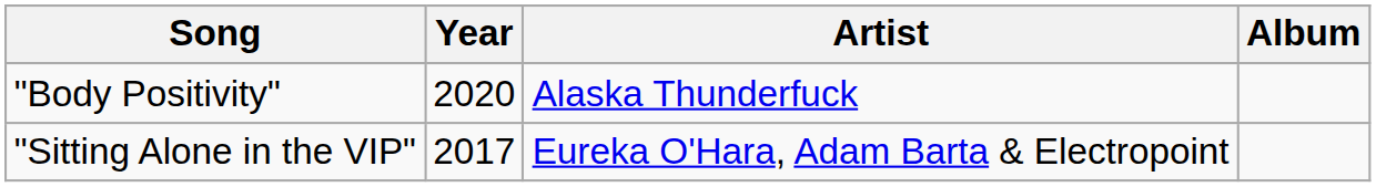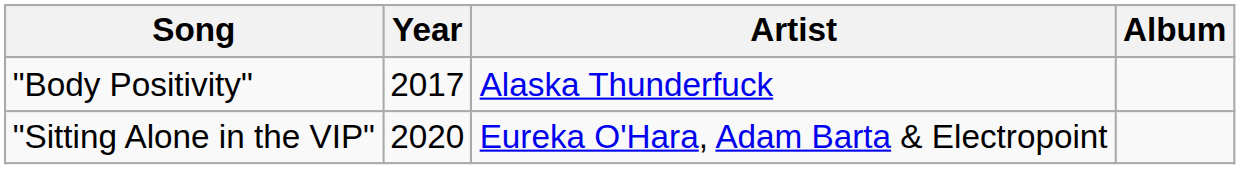"Body Positivity" | Year: 2020 -> 2017
"Sitting Alone in the VIP" | Year: 2017 -> 2020
